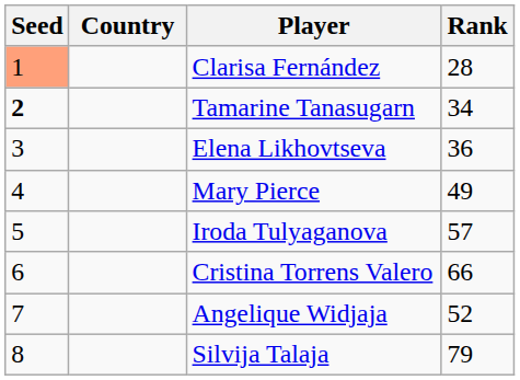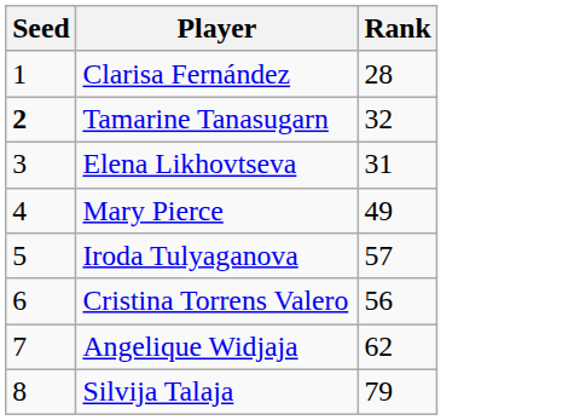- column: Country
Clarisa Fernández | Seed: lightsalmon background -> no background
Tamarine Tanasugarn | Rank: 34 -> 32
Elena Likhovtseva | Rank: 36 -> 31
Cristina Torrens Valero | Rank: 66 -> 56
Angelique Widjaja | Rank: 52 -> 62
